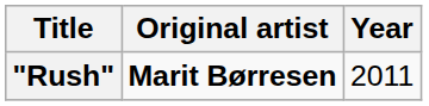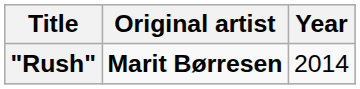"Rush" | Year: 2011 -> 2014
